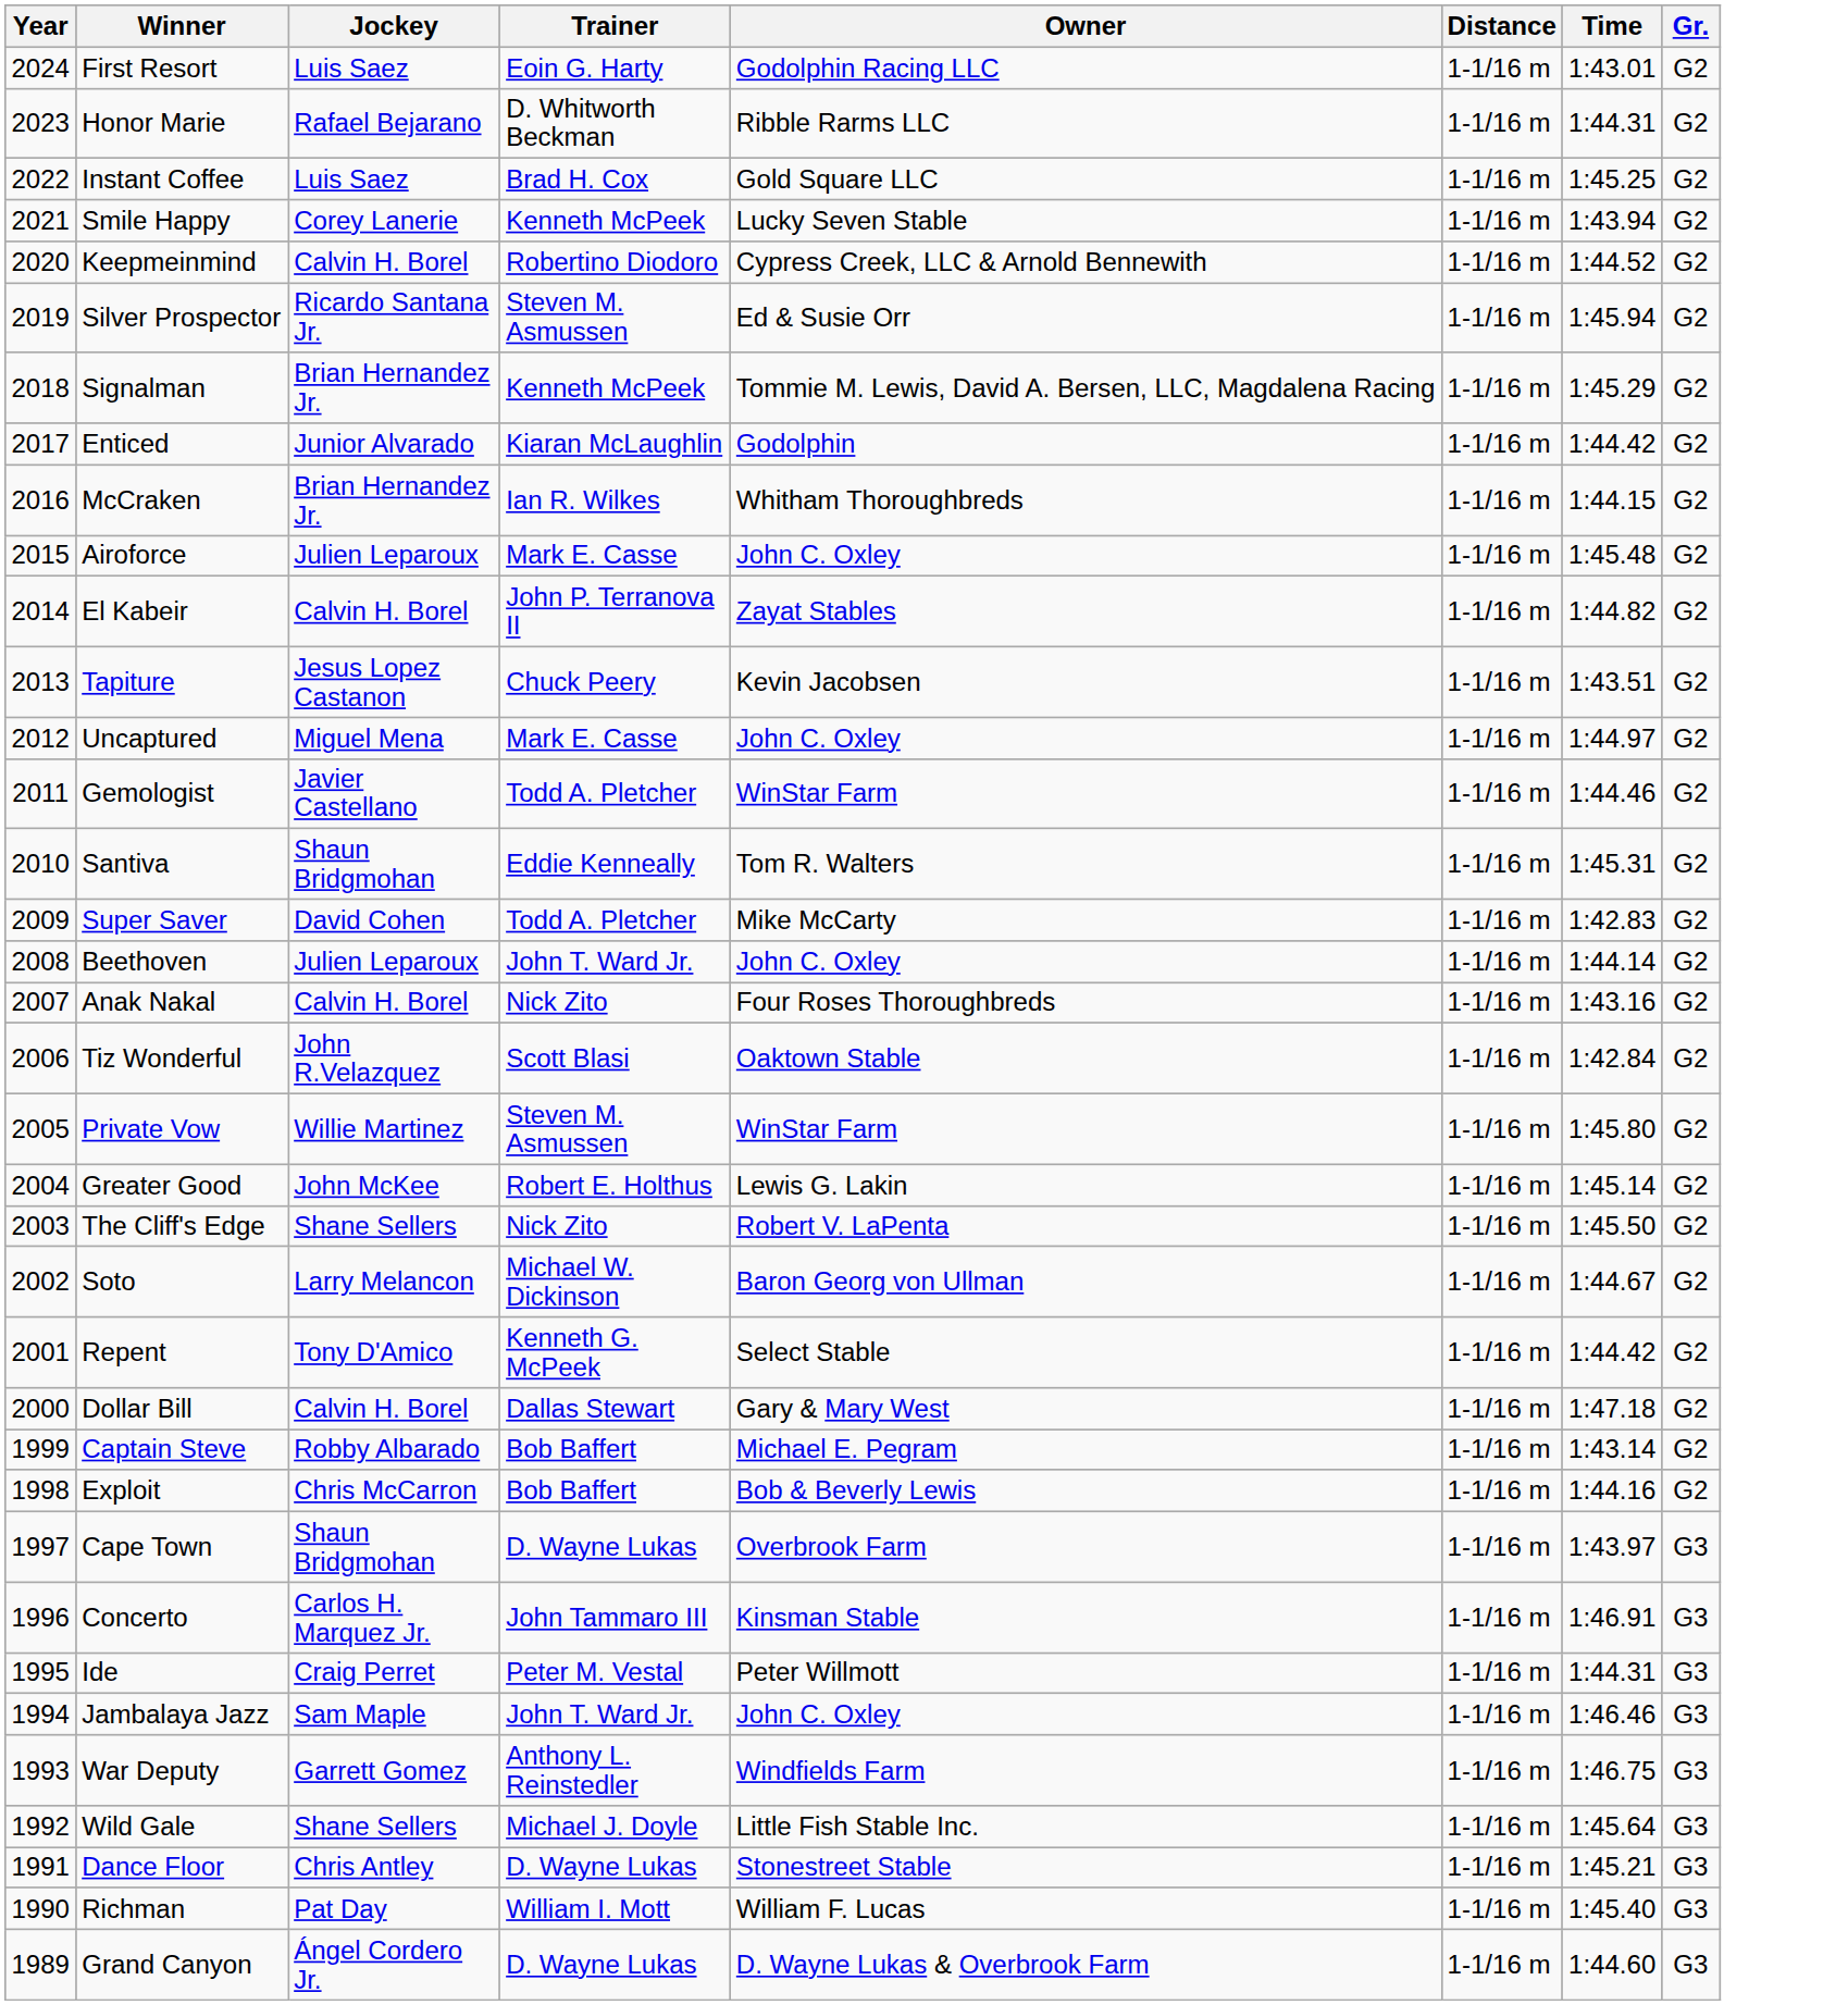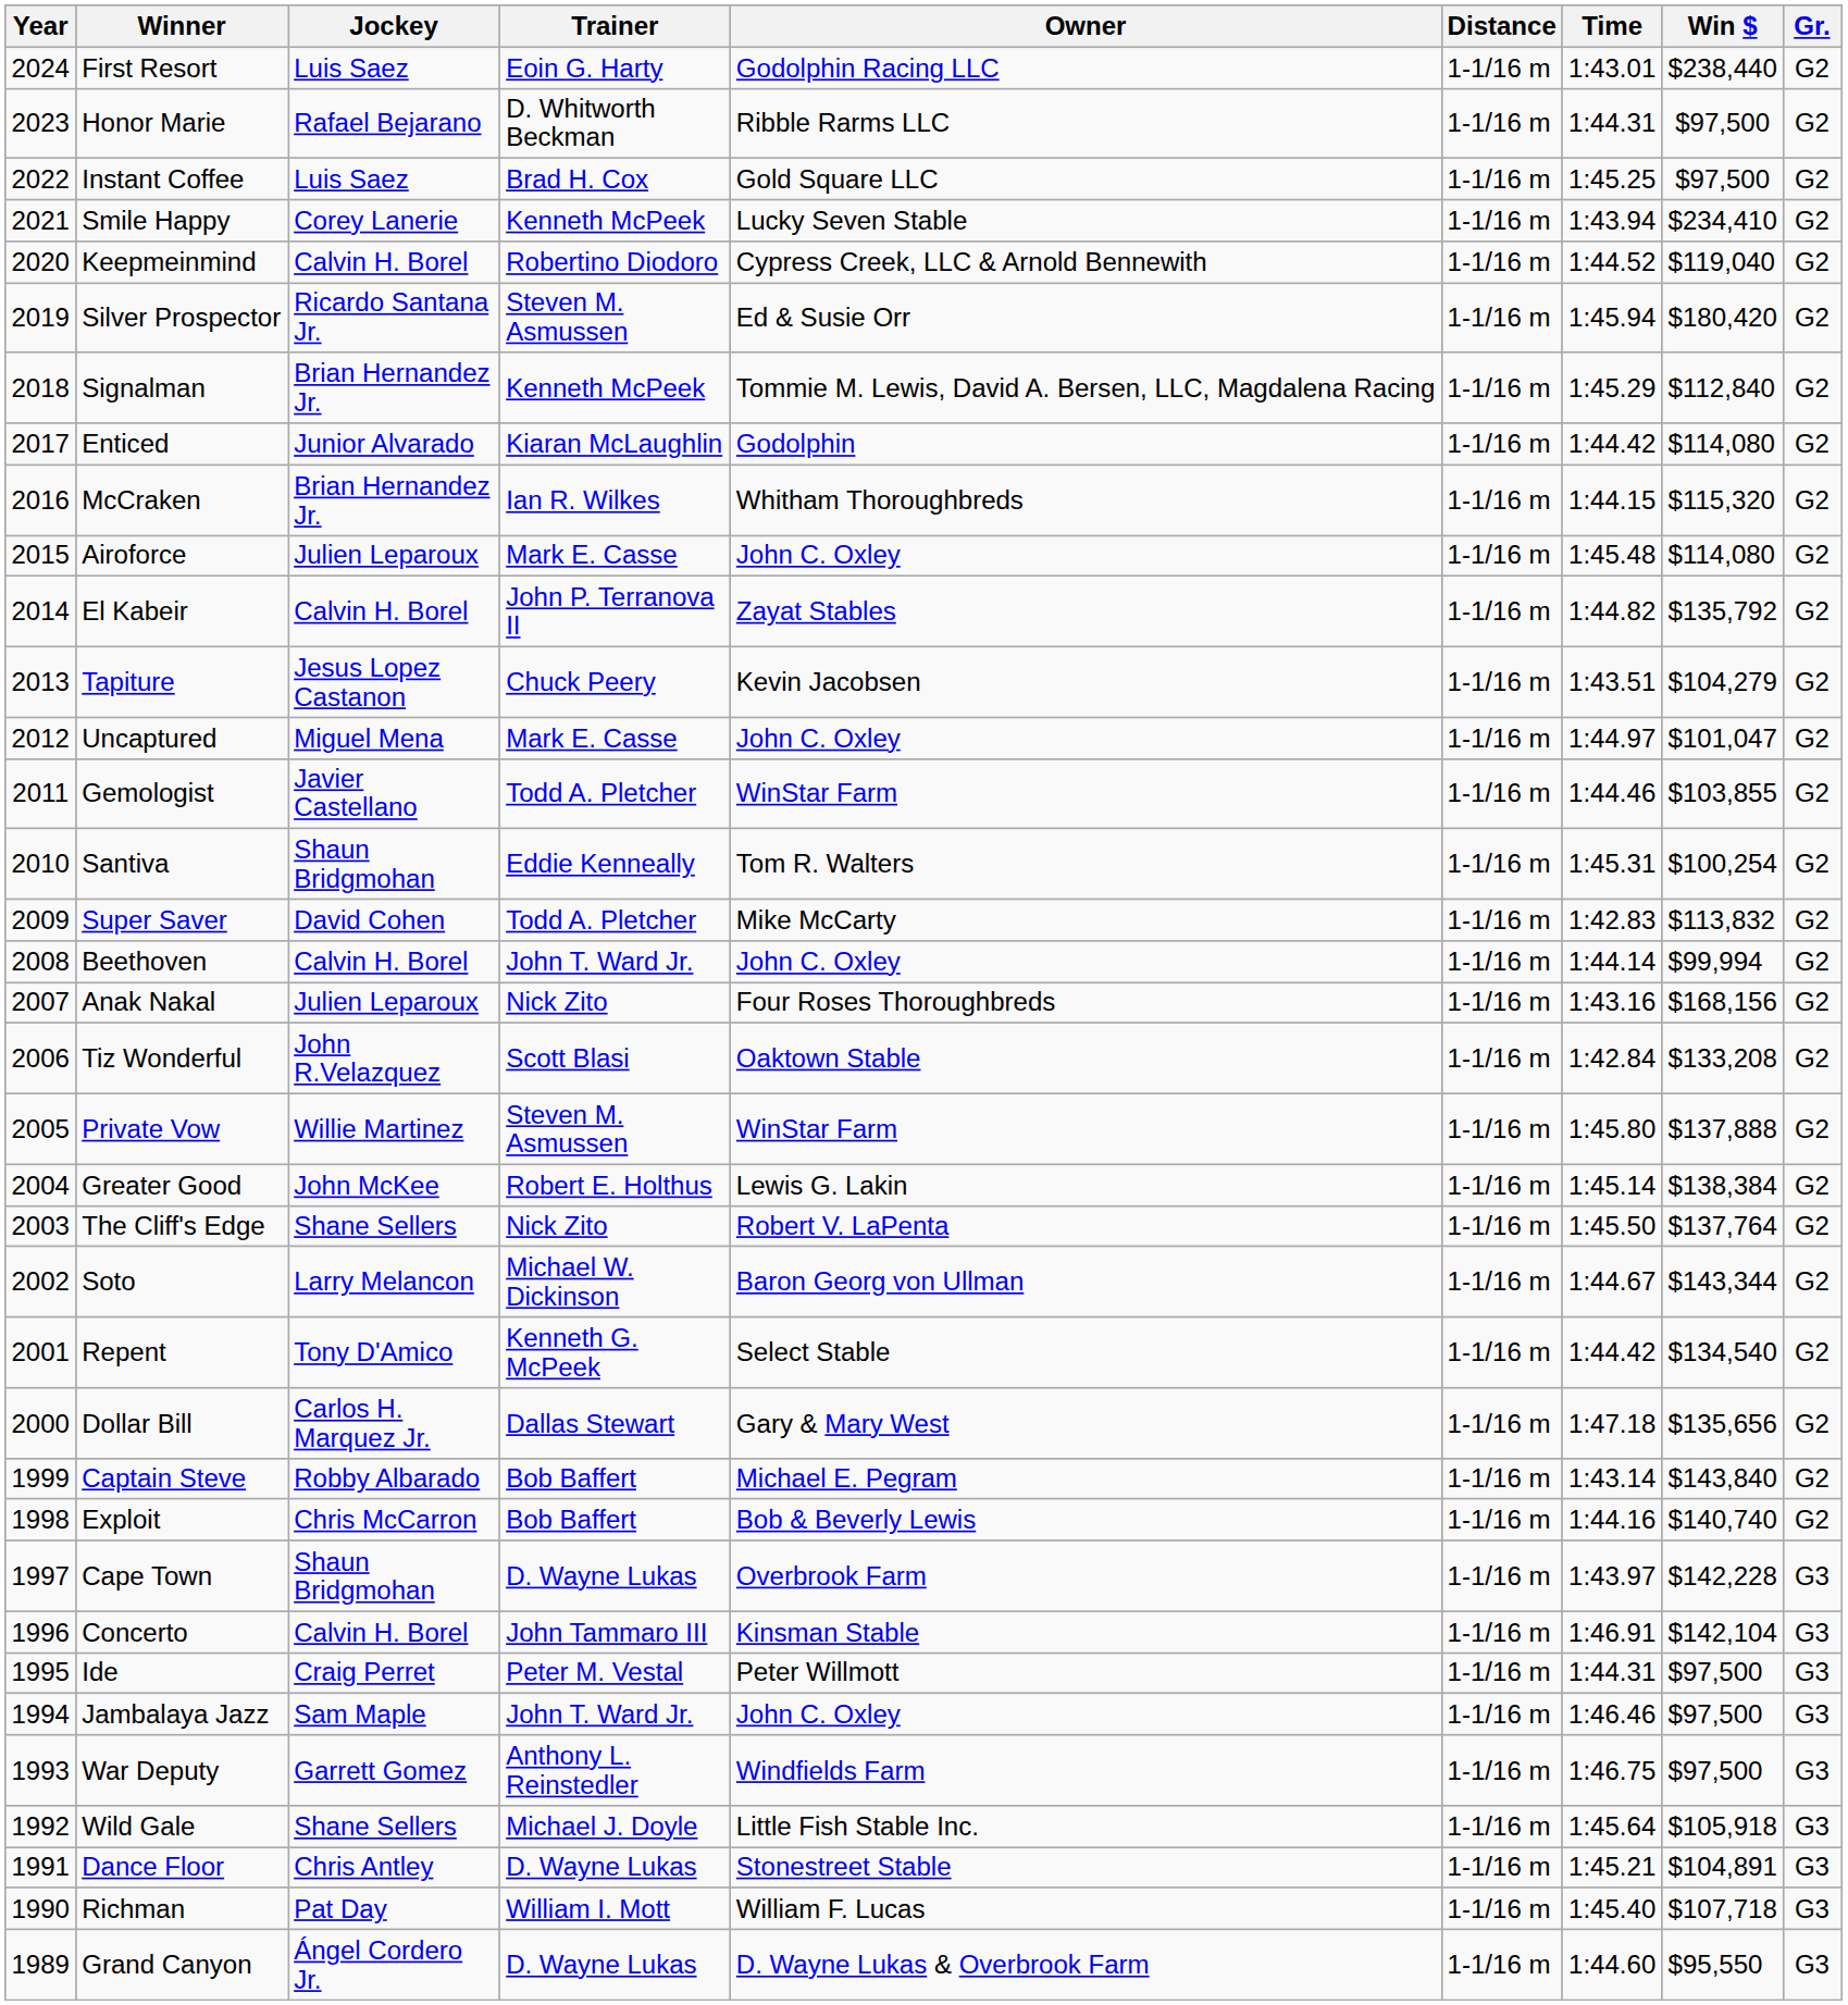+ column: Win $ | $238,440 | $97,500 | $97,500 | $234,410 | $119,040 | $180,420 | $112,840 | $114,080 | $115,320 | $114,080 | $135,792 | $104,279 | $101,047 | $103,855 | $100,254 | $113,832 | $99,994 | $168,156 | $133,208 | $137,888 | $138,384 | $137,764 | $143,344 | $134,540 | $135,656 | $143,840 | $140,740 | $142,228 | $142,104 | $97,500 | $97,500 | $97,500 | $105,918 | $104,891 | $107,718 | $95,550
Beethoven | Jockey: Julien Leparoux -> Calvin H. Borel
Anak Nakal | Jockey: Calvin H. Borel -> Julien Leparoux
Dollar Bill | Jockey: Calvin H. Borel -> Carlos H. Marquez Jr.
Concerto | Jockey: Carlos H. Marquez Jr. -> Calvin H. Borel
